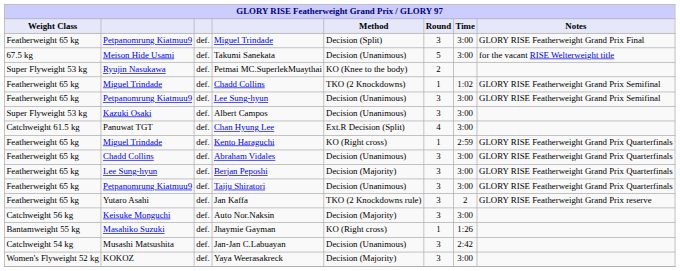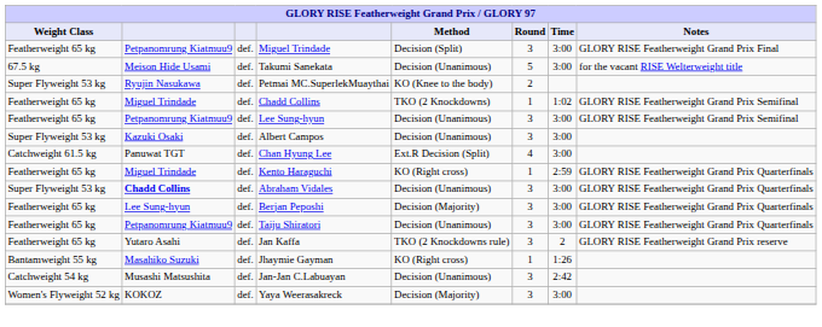Abraham Vidales | Weight Class: Featherweight 65 kg -> Super Flyweight 53 kg
Abraham Vidales | column 2: normal -> bold
- row: Catchweight 56 kg | Keisuke Monguchi | def. | Auto Nor.Naksin | Decision (Majority) | 3 | 3:00
